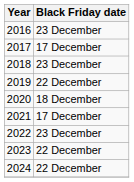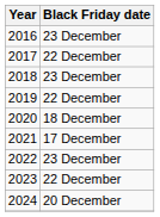2017 | Black Friday date: 17 December -> 22 December
2024 | Black Friday date: 22 December -> 20 December
